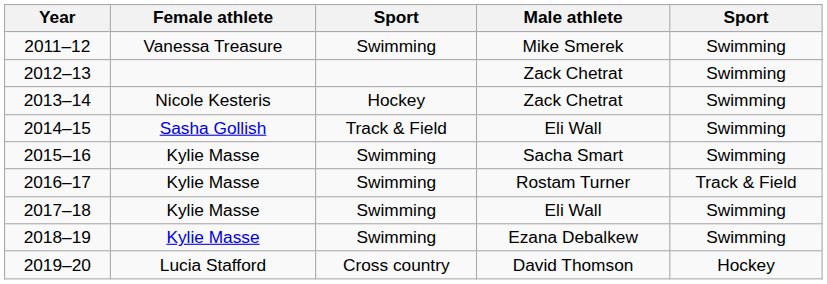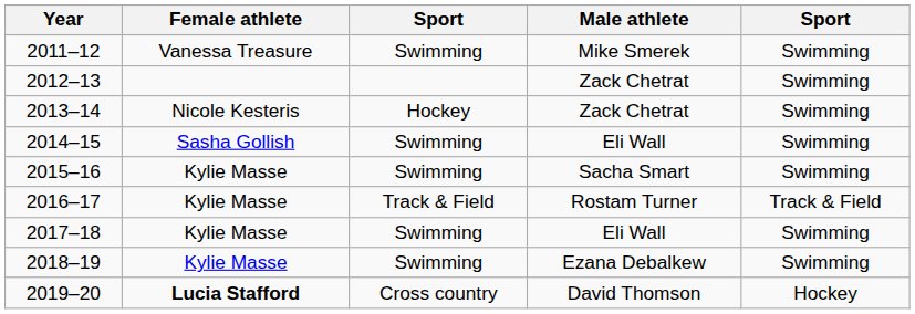2014–15 | column 3: Track & Field -> Swimming
2016–17 | column 3: Swimming -> Track & Field
2019–20 | Female athlete: normal -> bold
